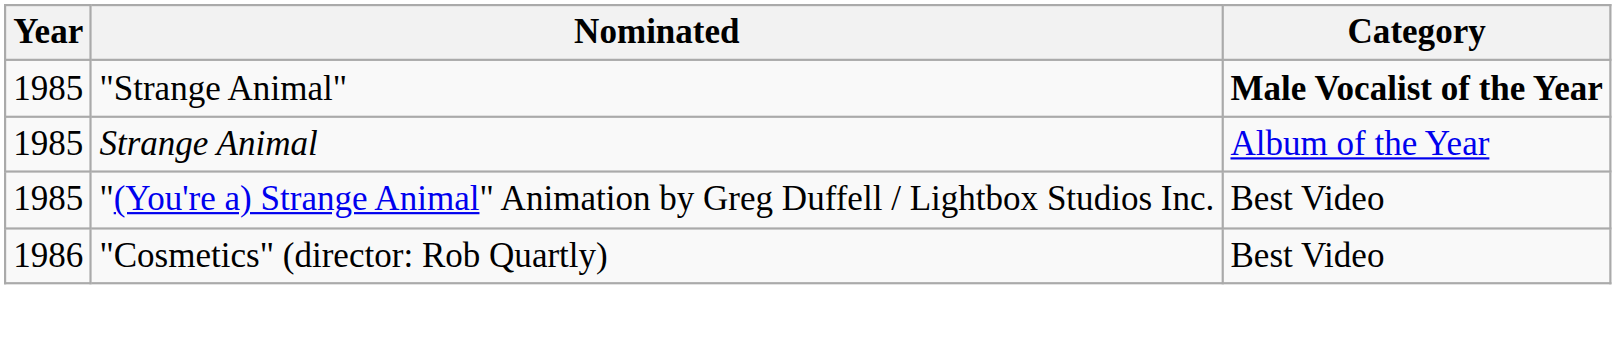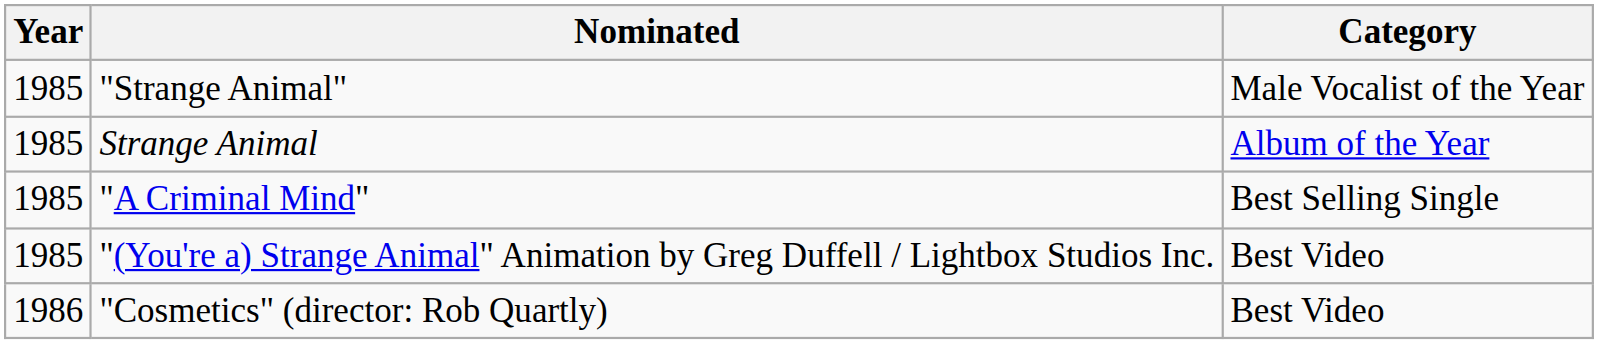"Strange Animal" | Category: bold -> normal
+ row: 1985 | "A Criminal Mind" | Best Selling Single
